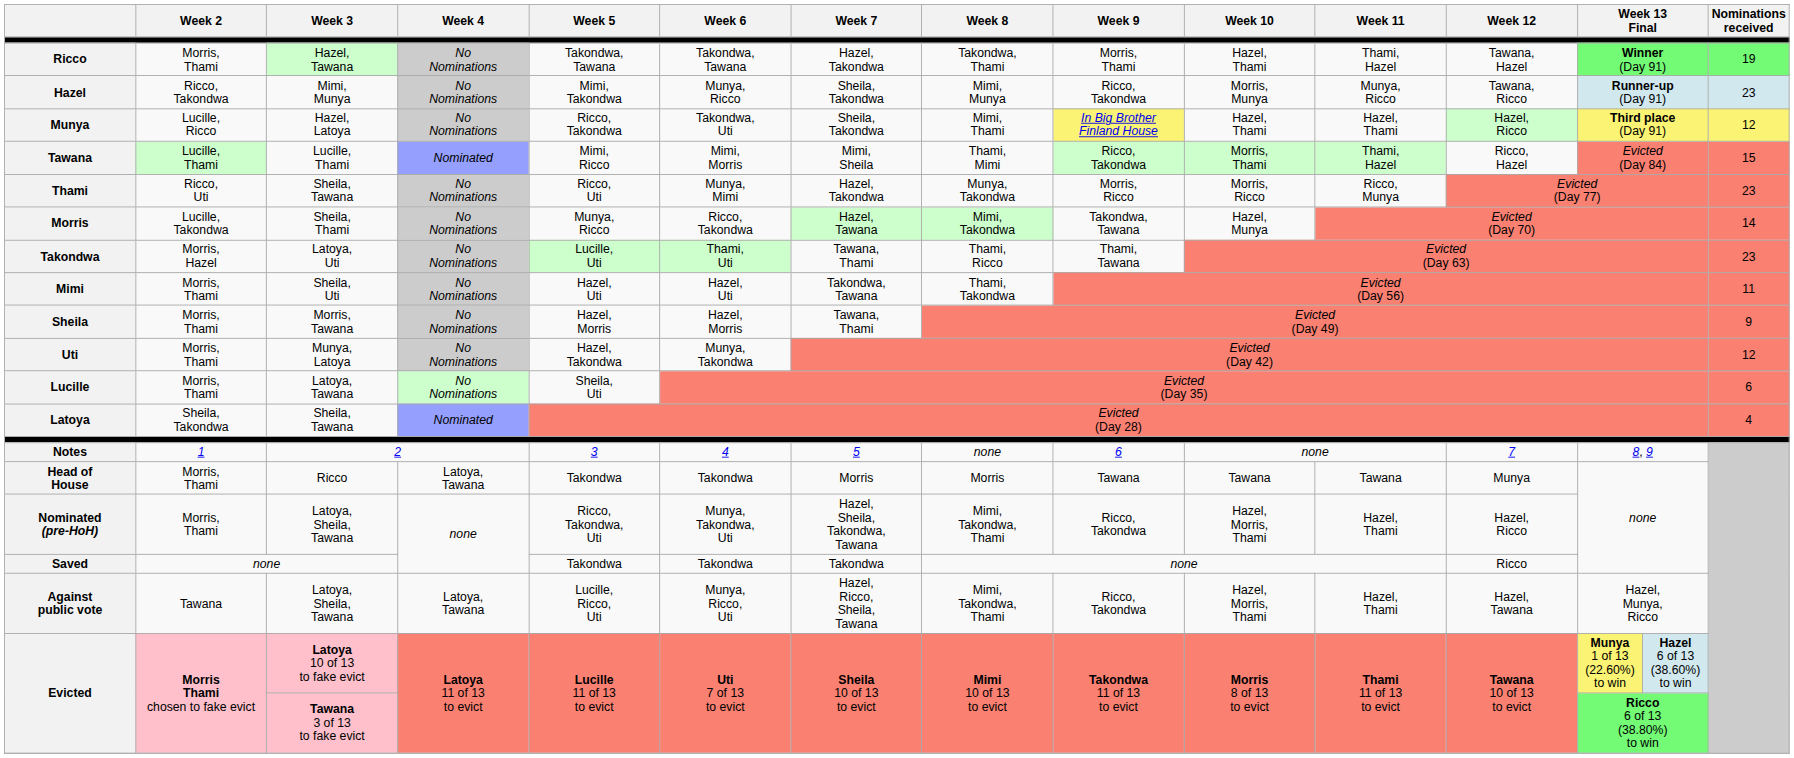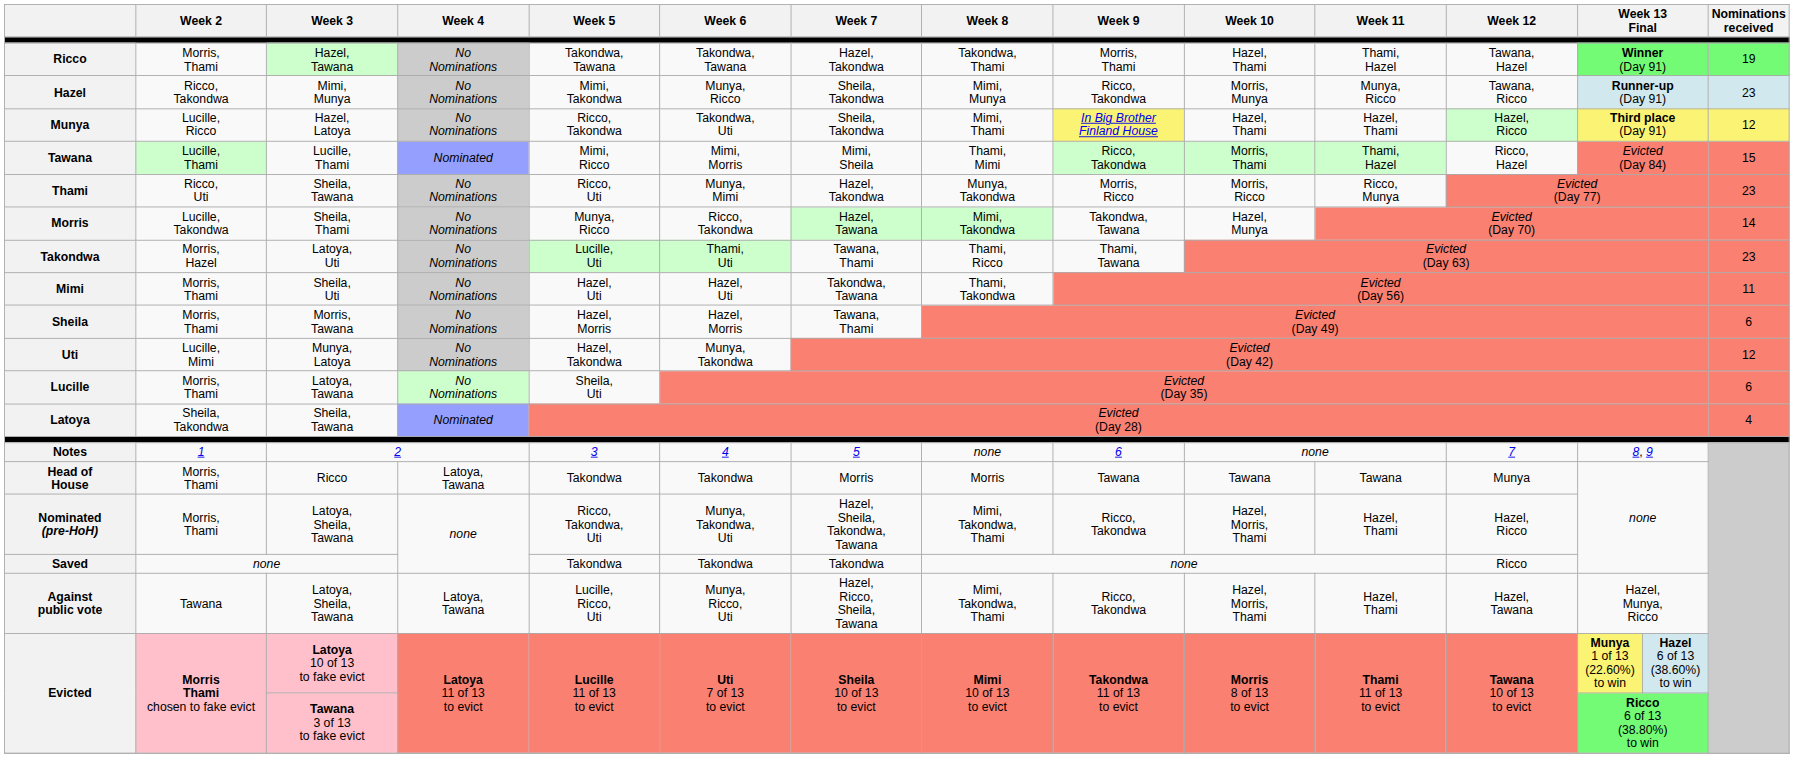Sheila | Nominations received: 9 -> 6
Uti | Week 2: Morris, Thami -> Lucille, Mimi
